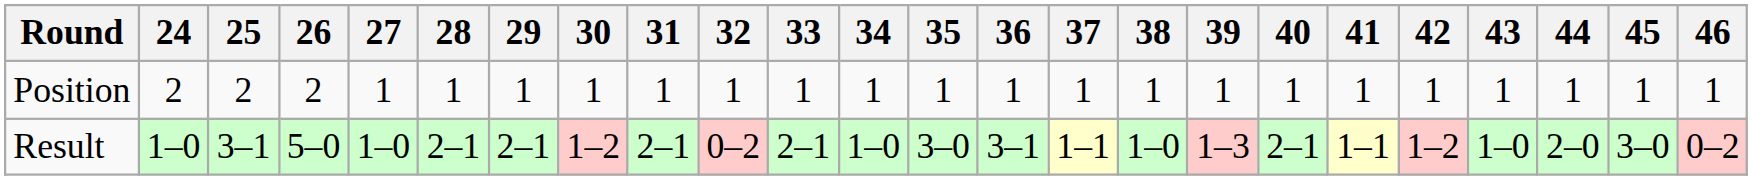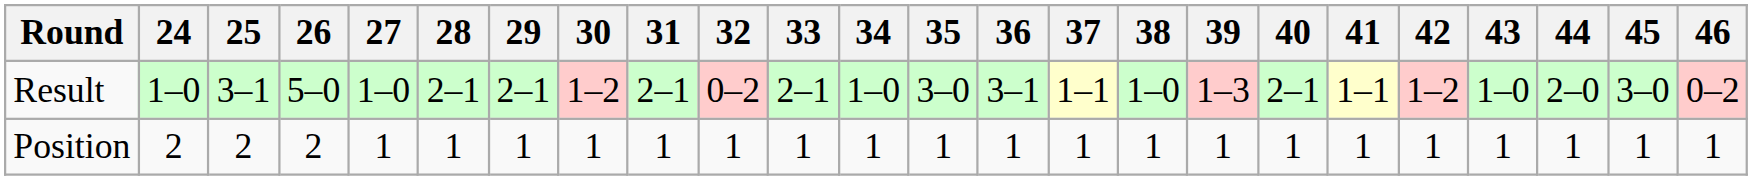rows swapped: Result <-> Position
